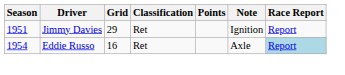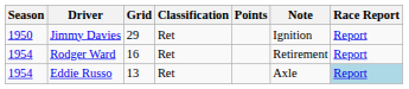Jimmy Davies | Season: 1951 -> 1950
+ row: 1954 | Rodger Ward | 16 | Ret | Retirement | Report
Eddie Russo | Grid: 16 -> 13
